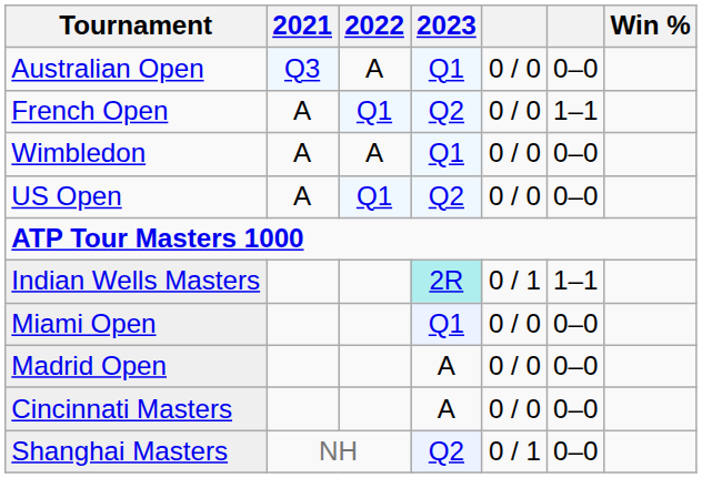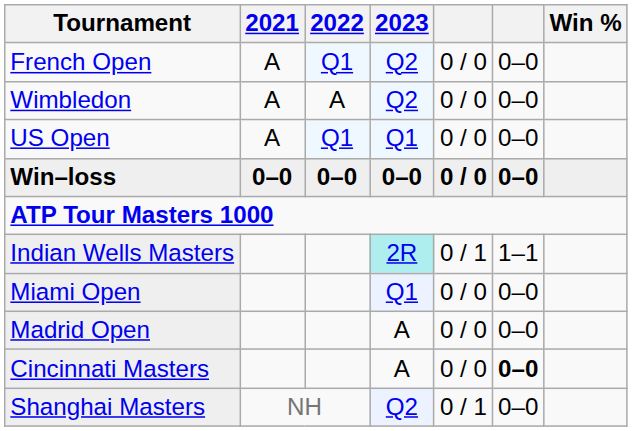- row: Australian Open | Q3 | A | Q1 | 0 / 0 | 0–0
French Open | column 6: 1–1 -> 0–0
Wimbledon | 2023: Q1 -> Q2
US Open | 2023: Q2 -> Q1
+ row: Win–loss | 0–0 | 0–0 | 0–0 | 0 / 0 | 0–0
Cincinnati Masters | column 6: normal -> bold
